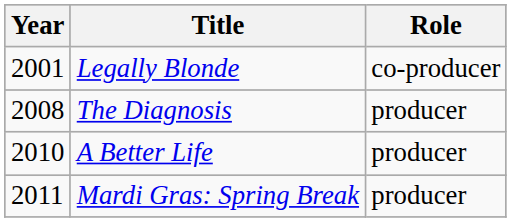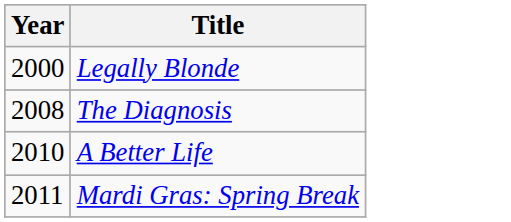- column: Role | co-producer | producer | producer | producer
Legally Blonde | Year: 2001 -> 2000
